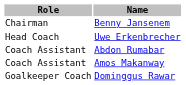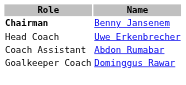Benny Jansenem | Role: normal -> bold
- row: Coach Assistant | Amos Makanway
